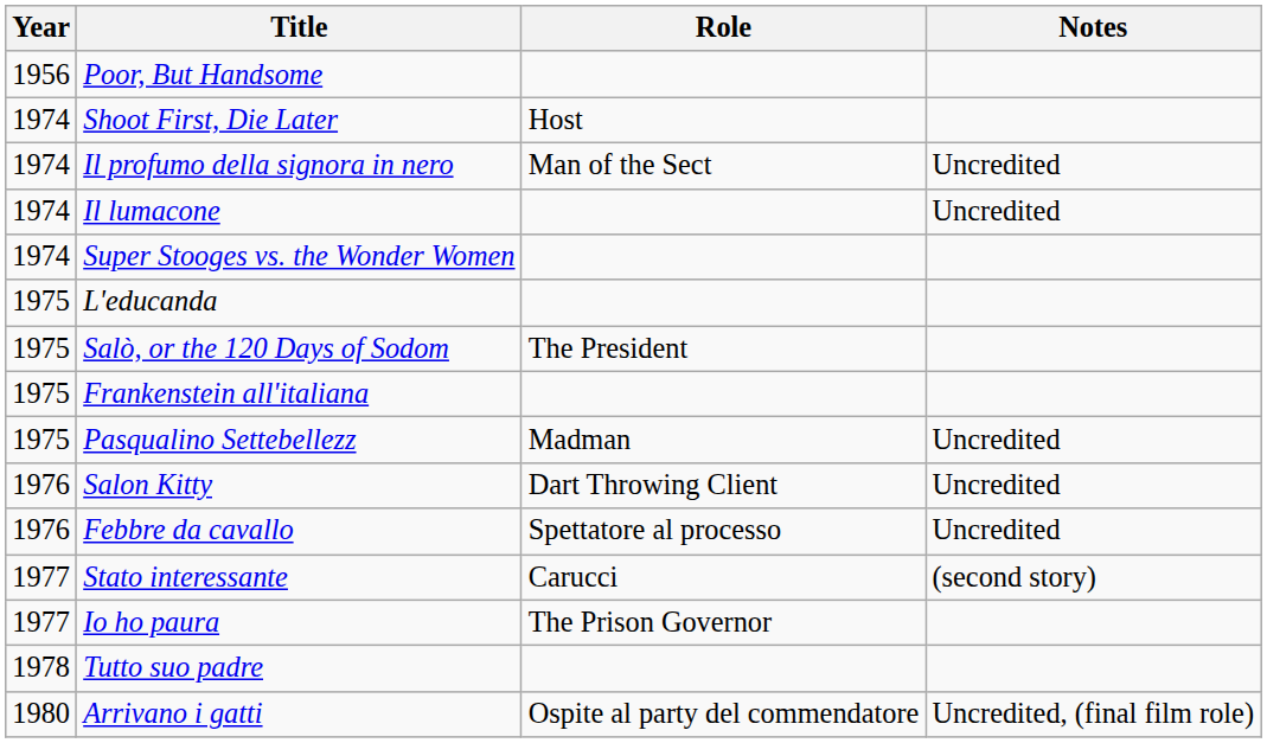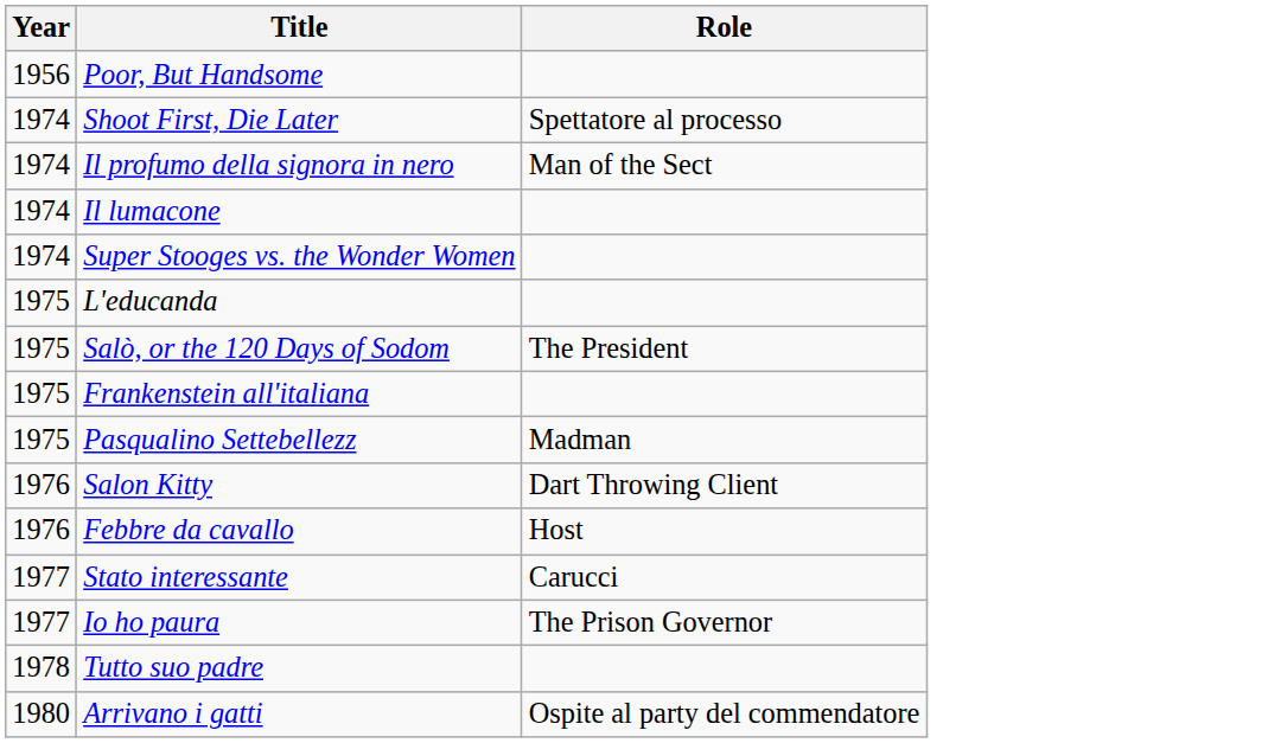- column: Notes | Uncredited | Uncredited | Uncredited | Uncredited | Uncredited | (second story) | Uncredited, (final film role)
Shoot First, Die Later | Role: Host -> Spettatore al processo
Febbre da cavallo | Role: Spettatore al processo -> Host
